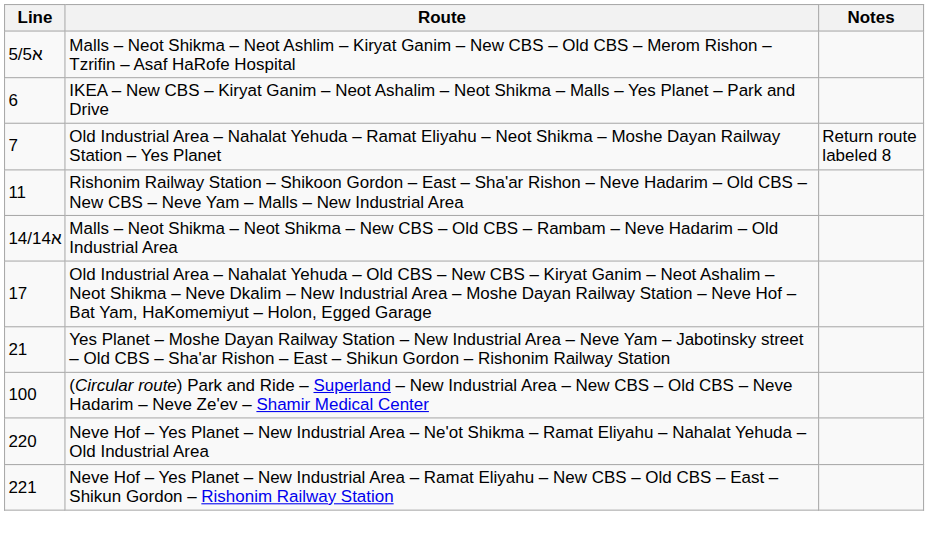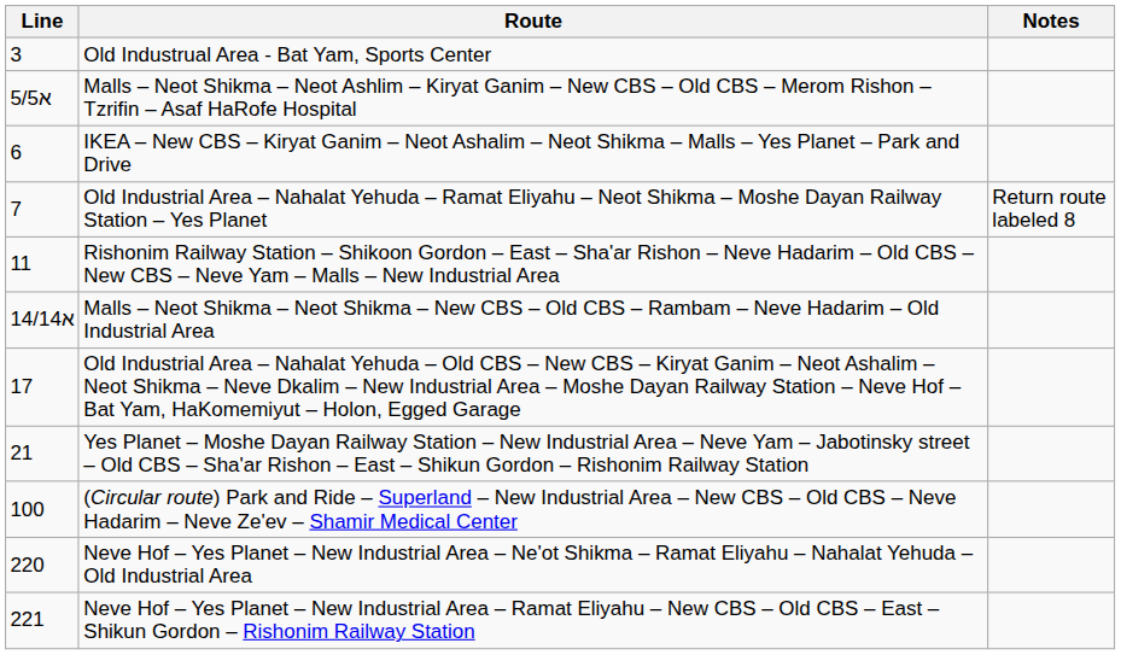+ row: 3 | Old Industrual Area - Bat Yam, Sports Center
